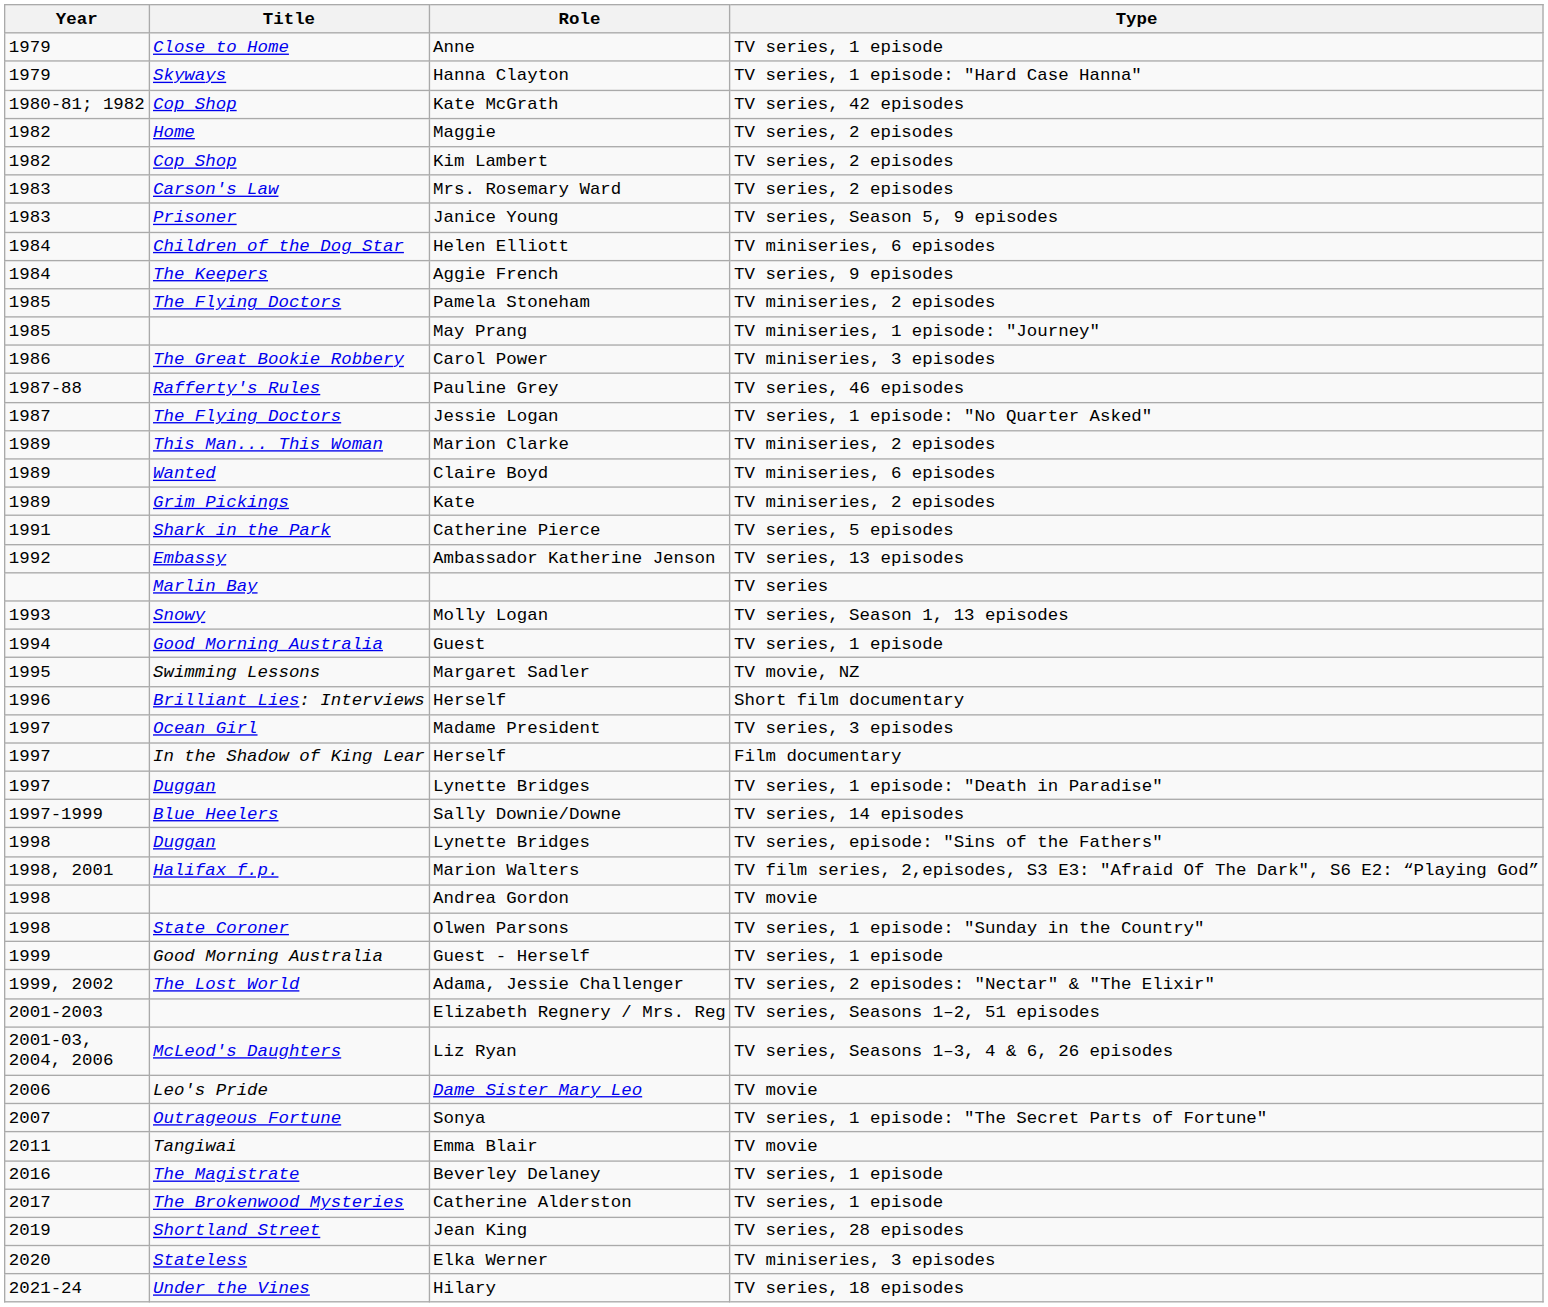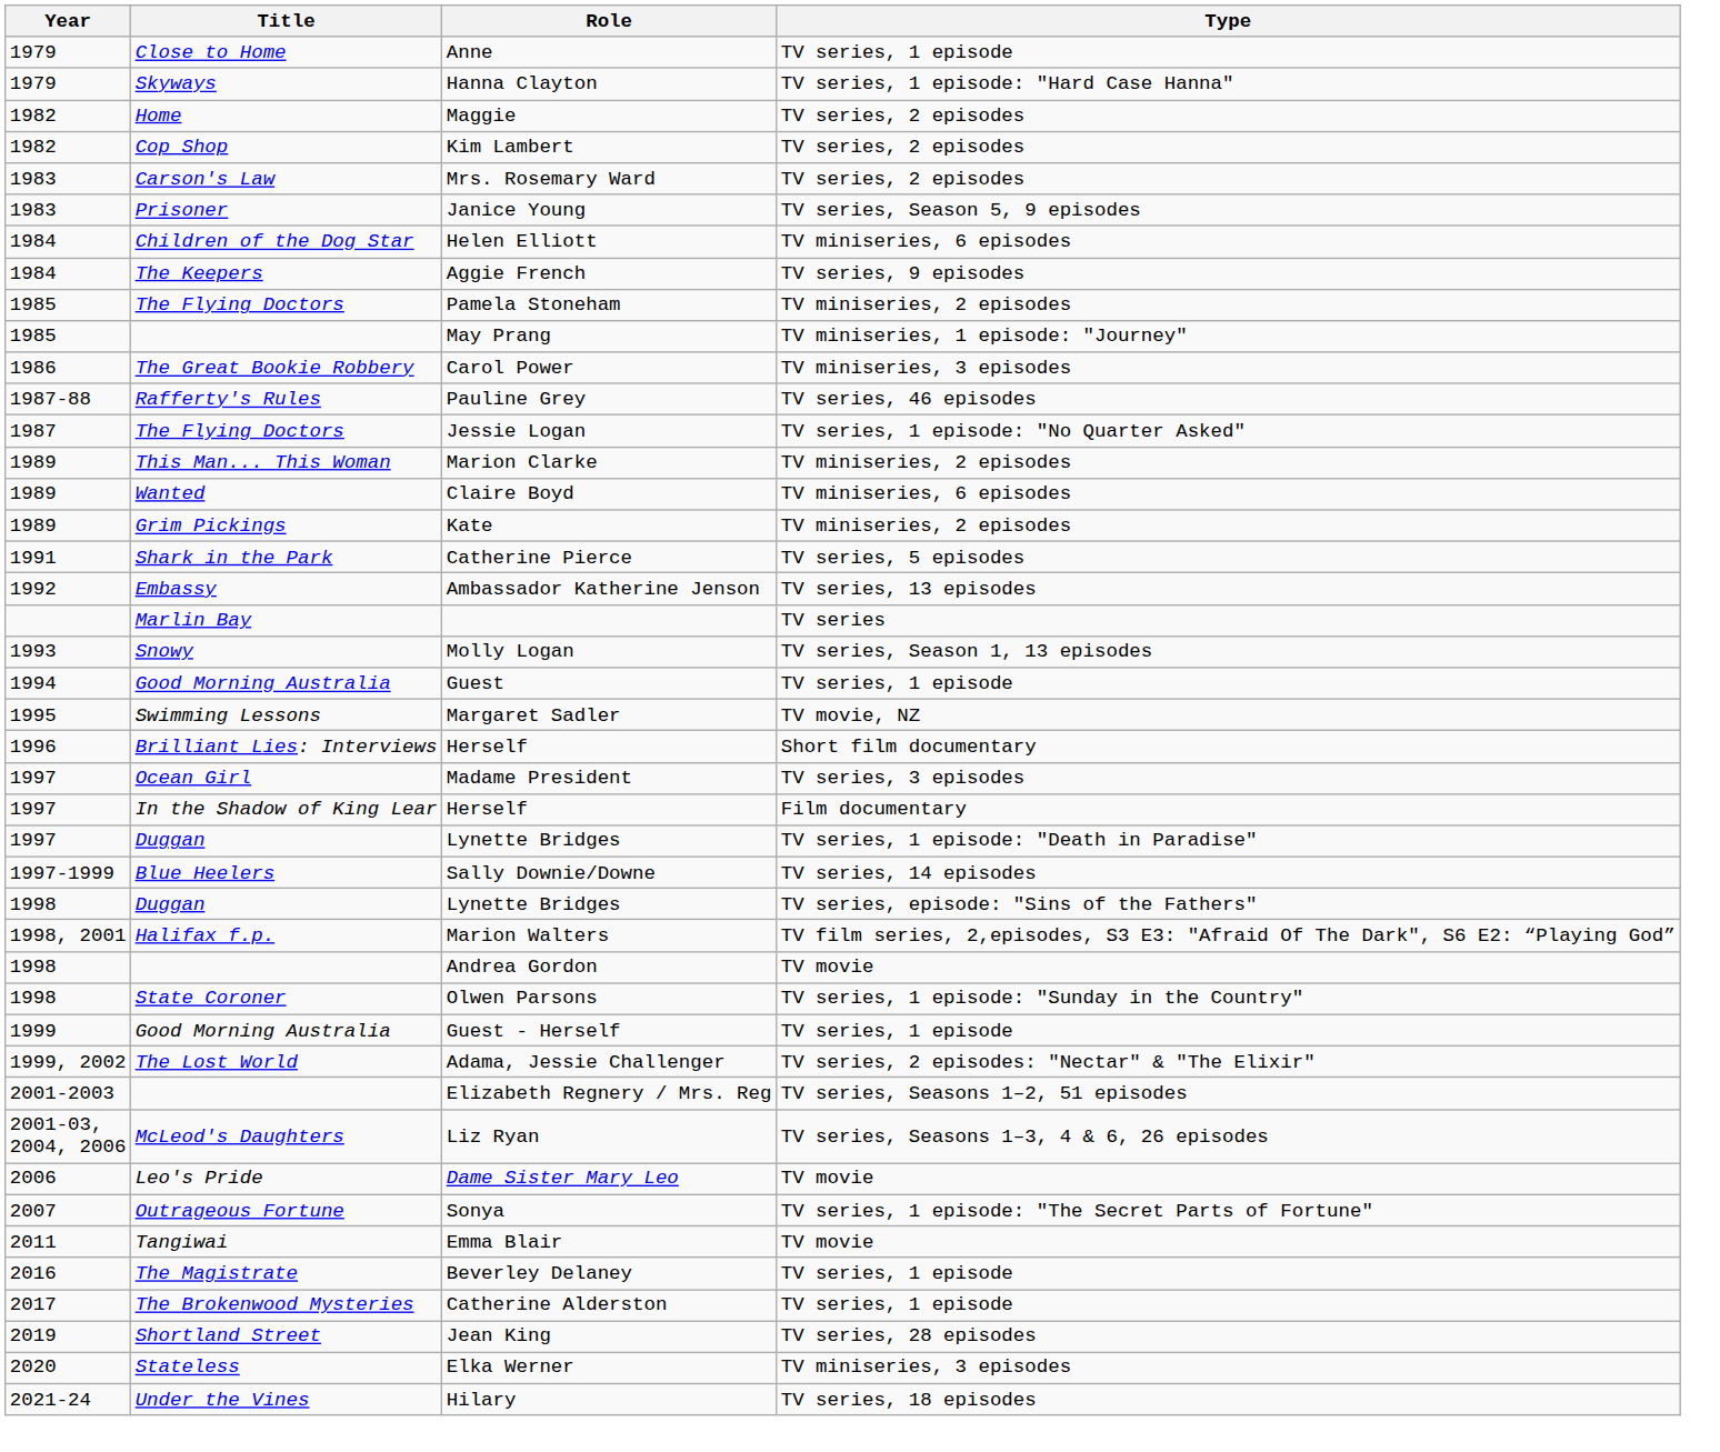- row: 1980-81; 1982 | Cop Shop | Kate McGrath | TV series, 42 episodes
